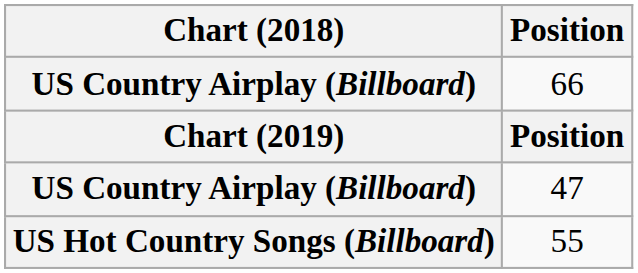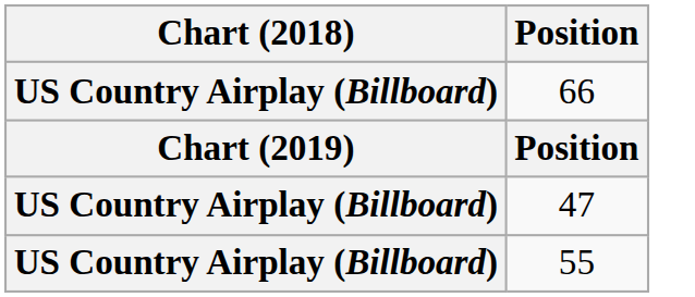55 | Chart (2018): US Hot Country Songs (Billboard) -> US Country Airplay (Billboard)
